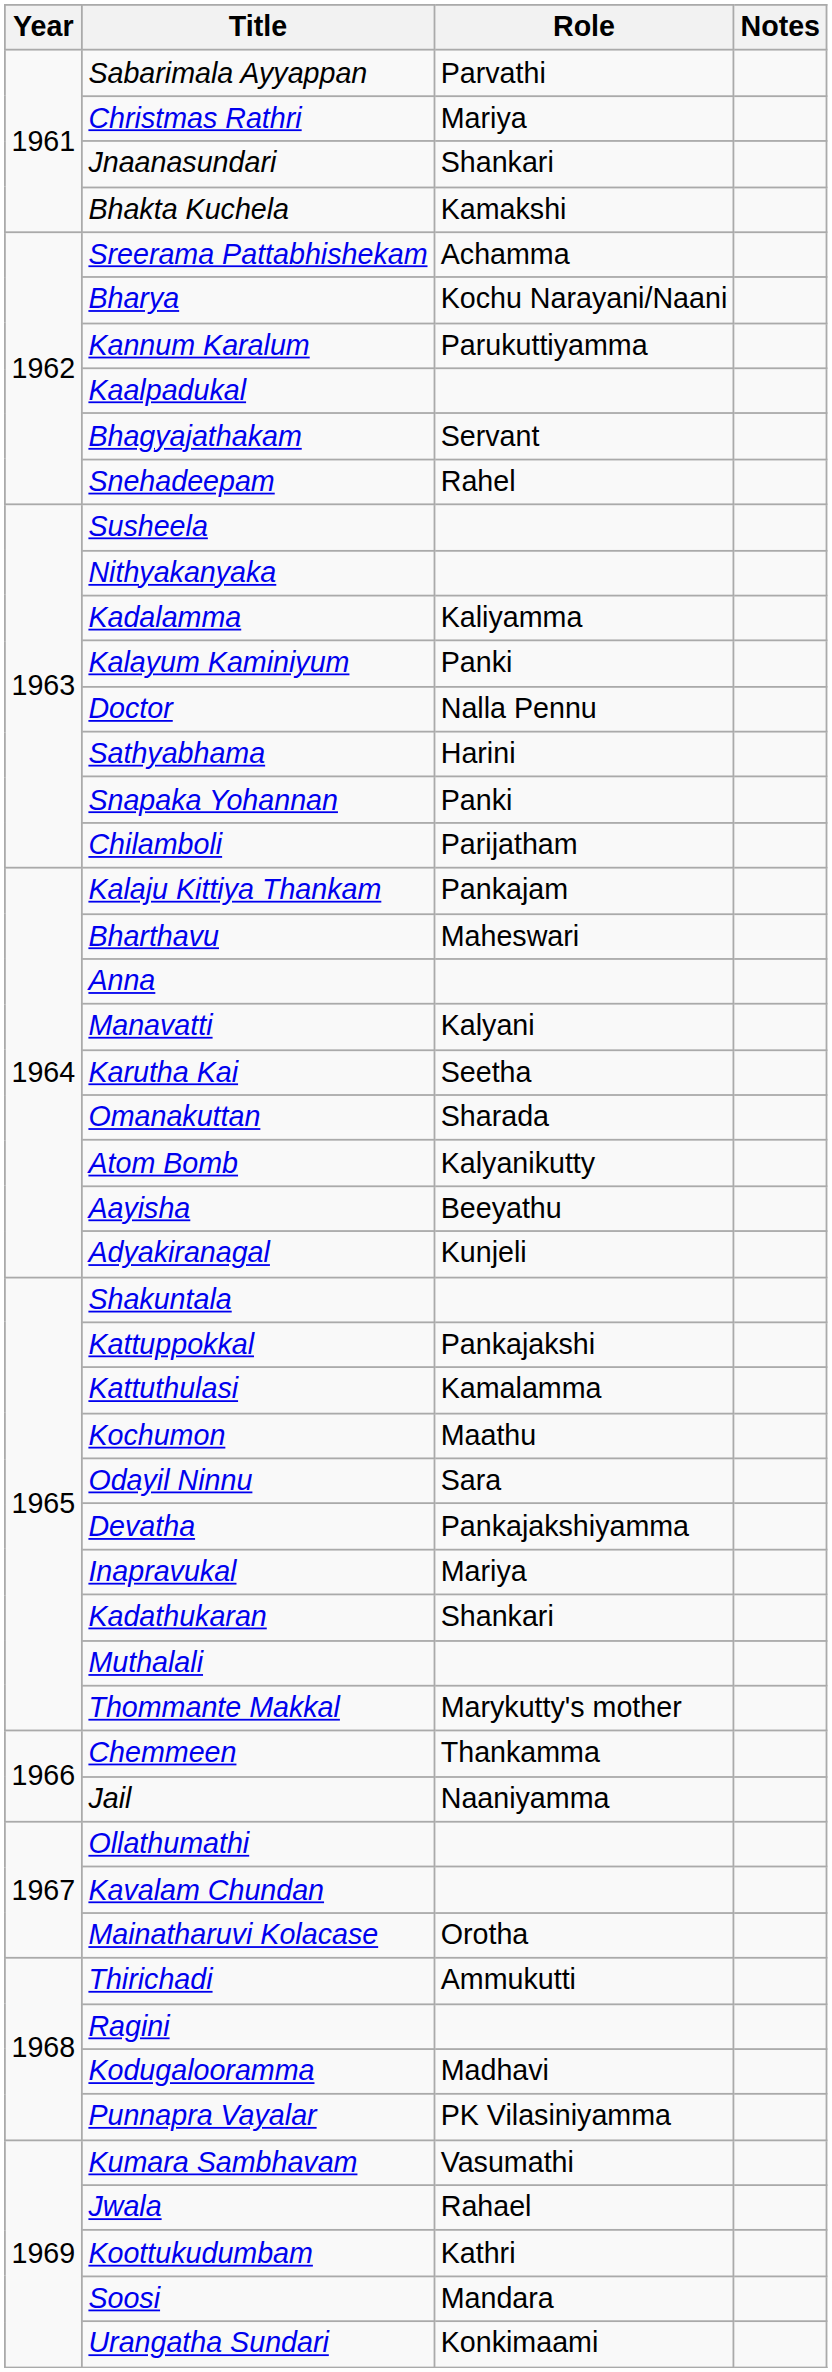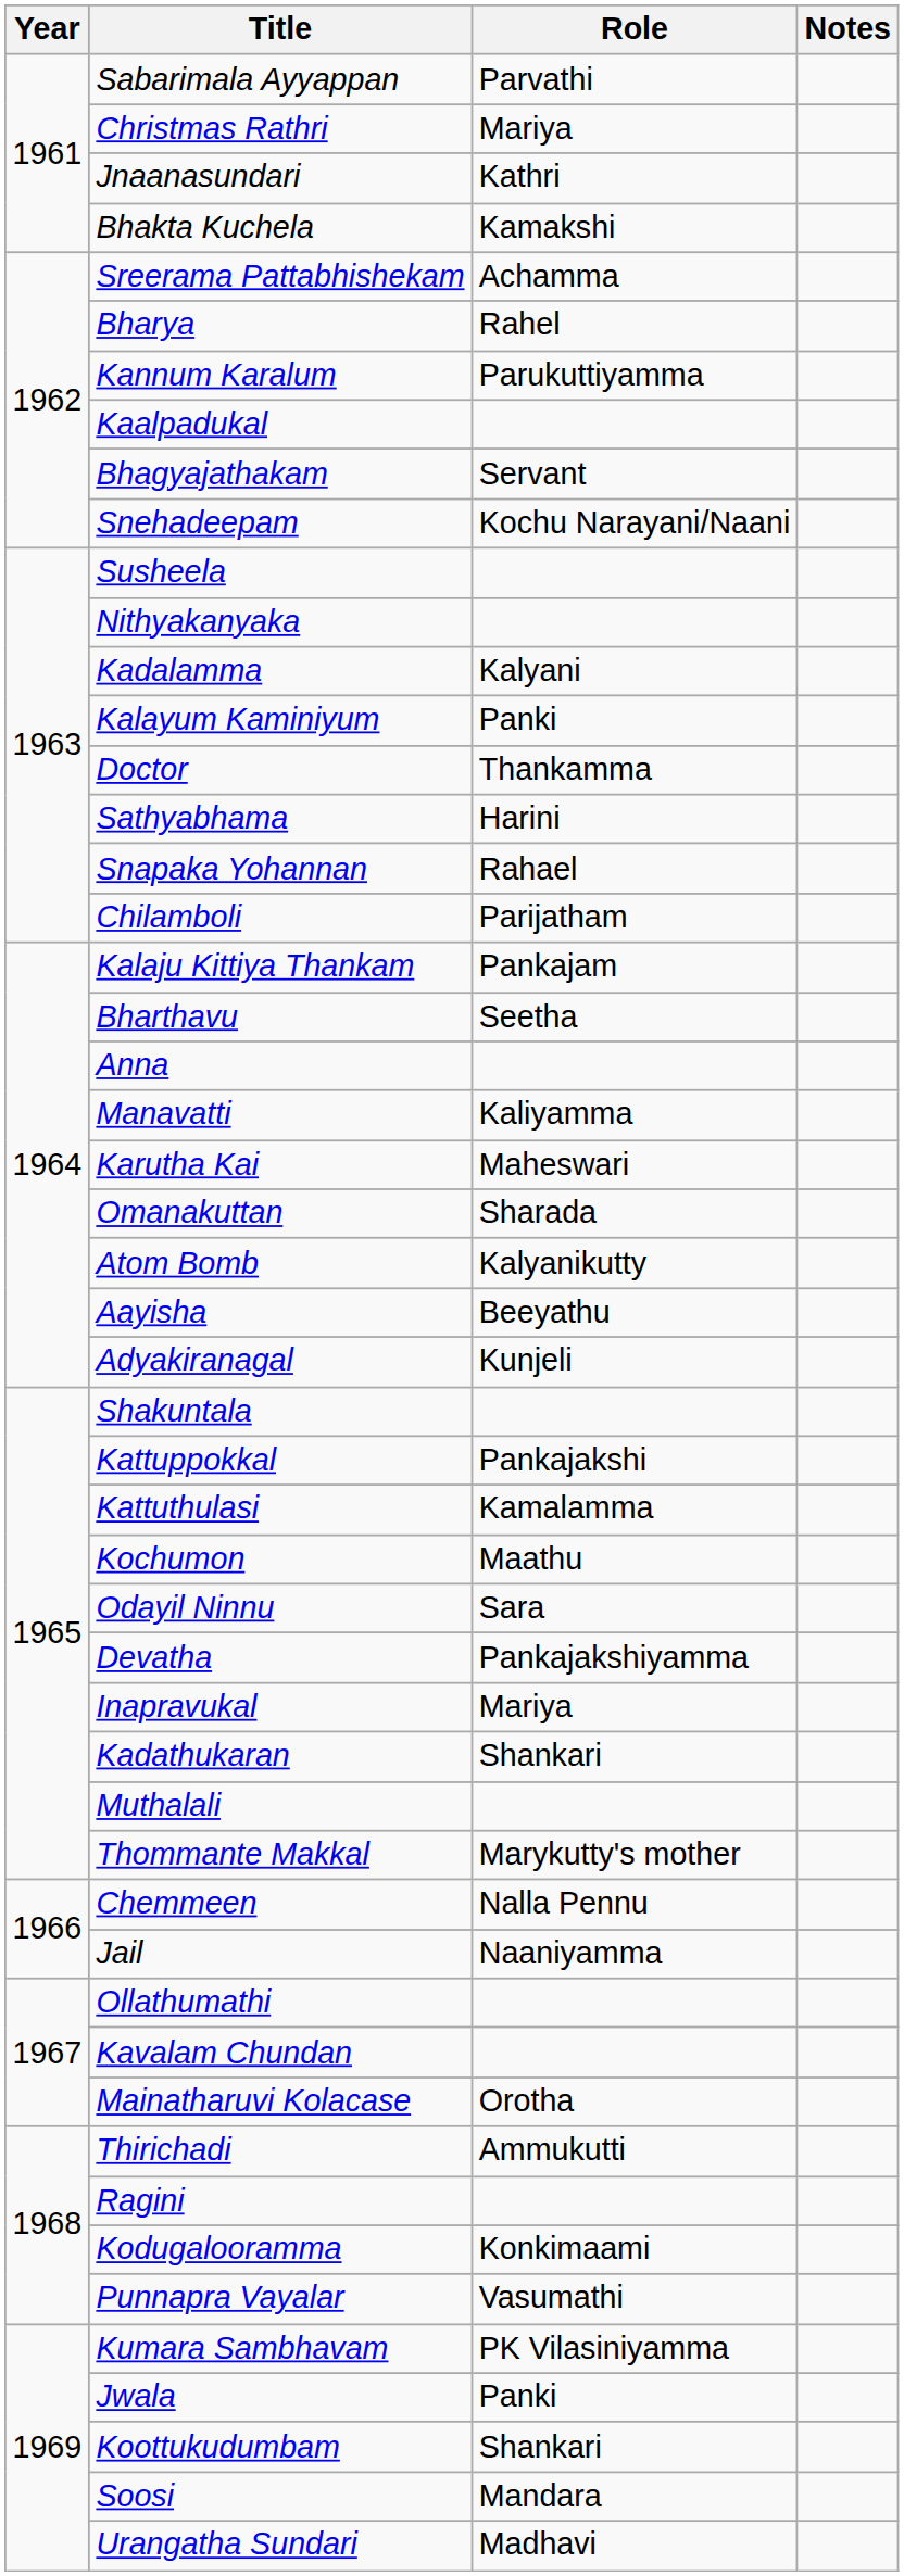Jnaanasundari | Role: Shankari -> Kathri
Bharya | Role: Kochu Narayani/Naani -> Rahel
Snehadeepam | Role: Rahel -> Kochu Narayani/Naani
Kadalamma | Role: Kaliyamma -> Kalyani
Doctor | Role: Nalla Pennu -> Thankamma
Snapaka Yohannan | Role: Panki -> Rahael
Bharthavu | Role: Maheswari -> Seetha
Manavatti | Role: Kalyani -> Kaliyamma
Karutha Kai | Role: Seetha -> Maheswari
Chemmeen | Role: Thankamma -> Nalla Pennu
Kodugalooramma | Role: Madhavi -> Konkimaami
Punnapra Vayalar | Role: PK Vilasiniyamma -> Vasumathi
Kumara Sambhavam | Role: Vasumathi -> PK Vilasiniyamma
Jwala | Role: Rahael -> Panki
Koottukudumbam | Role: Kathri -> Shankari
Urangatha Sundari | Role: Konkimaami -> Madhavi
